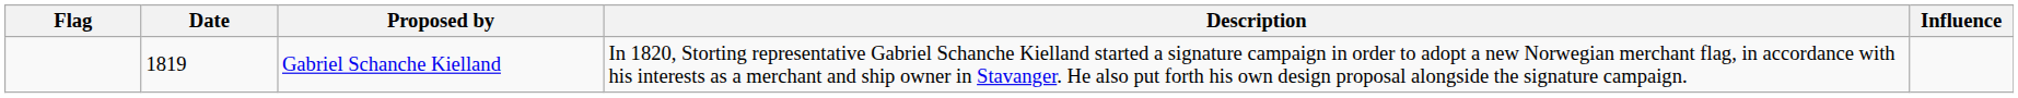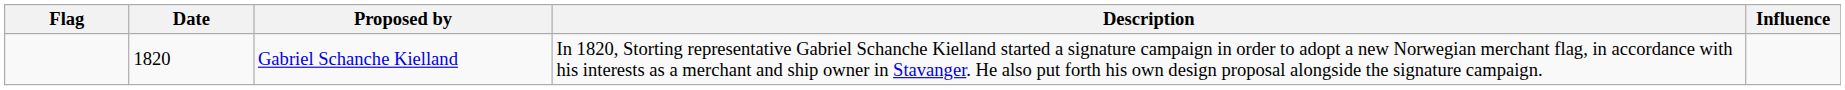Gabriel Schanche Kielland | Date: 1819 -> 1820
